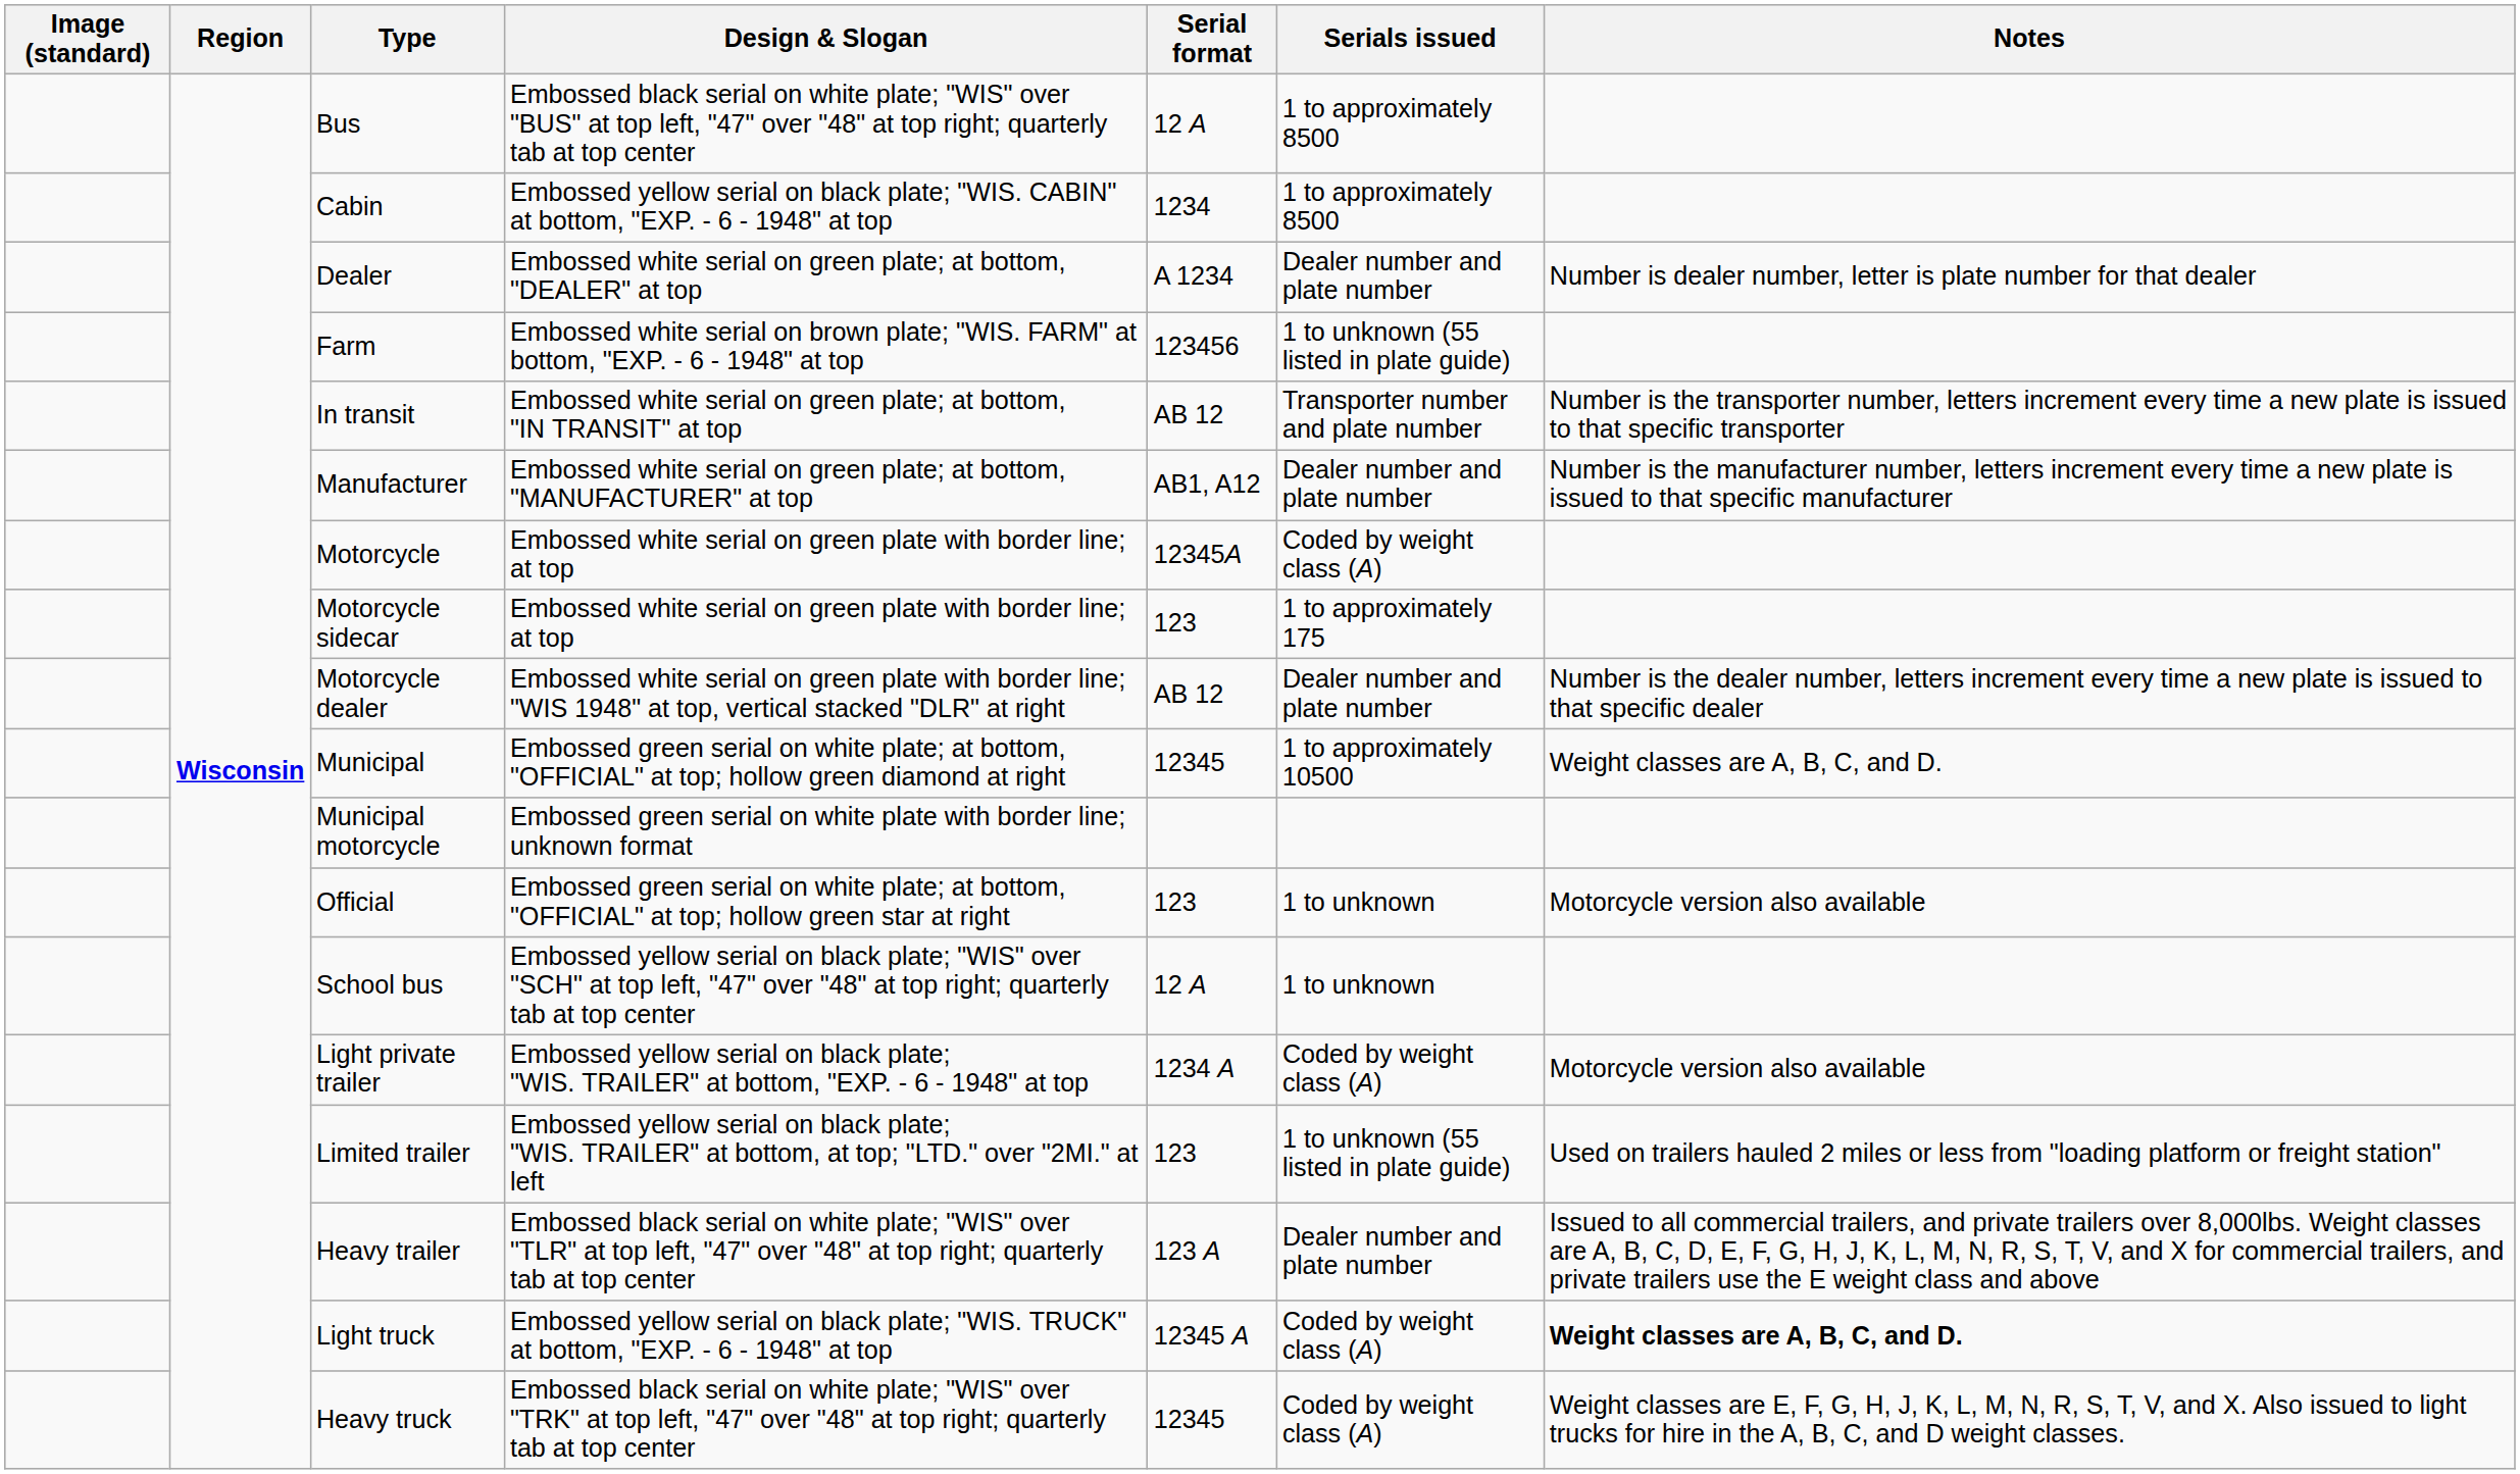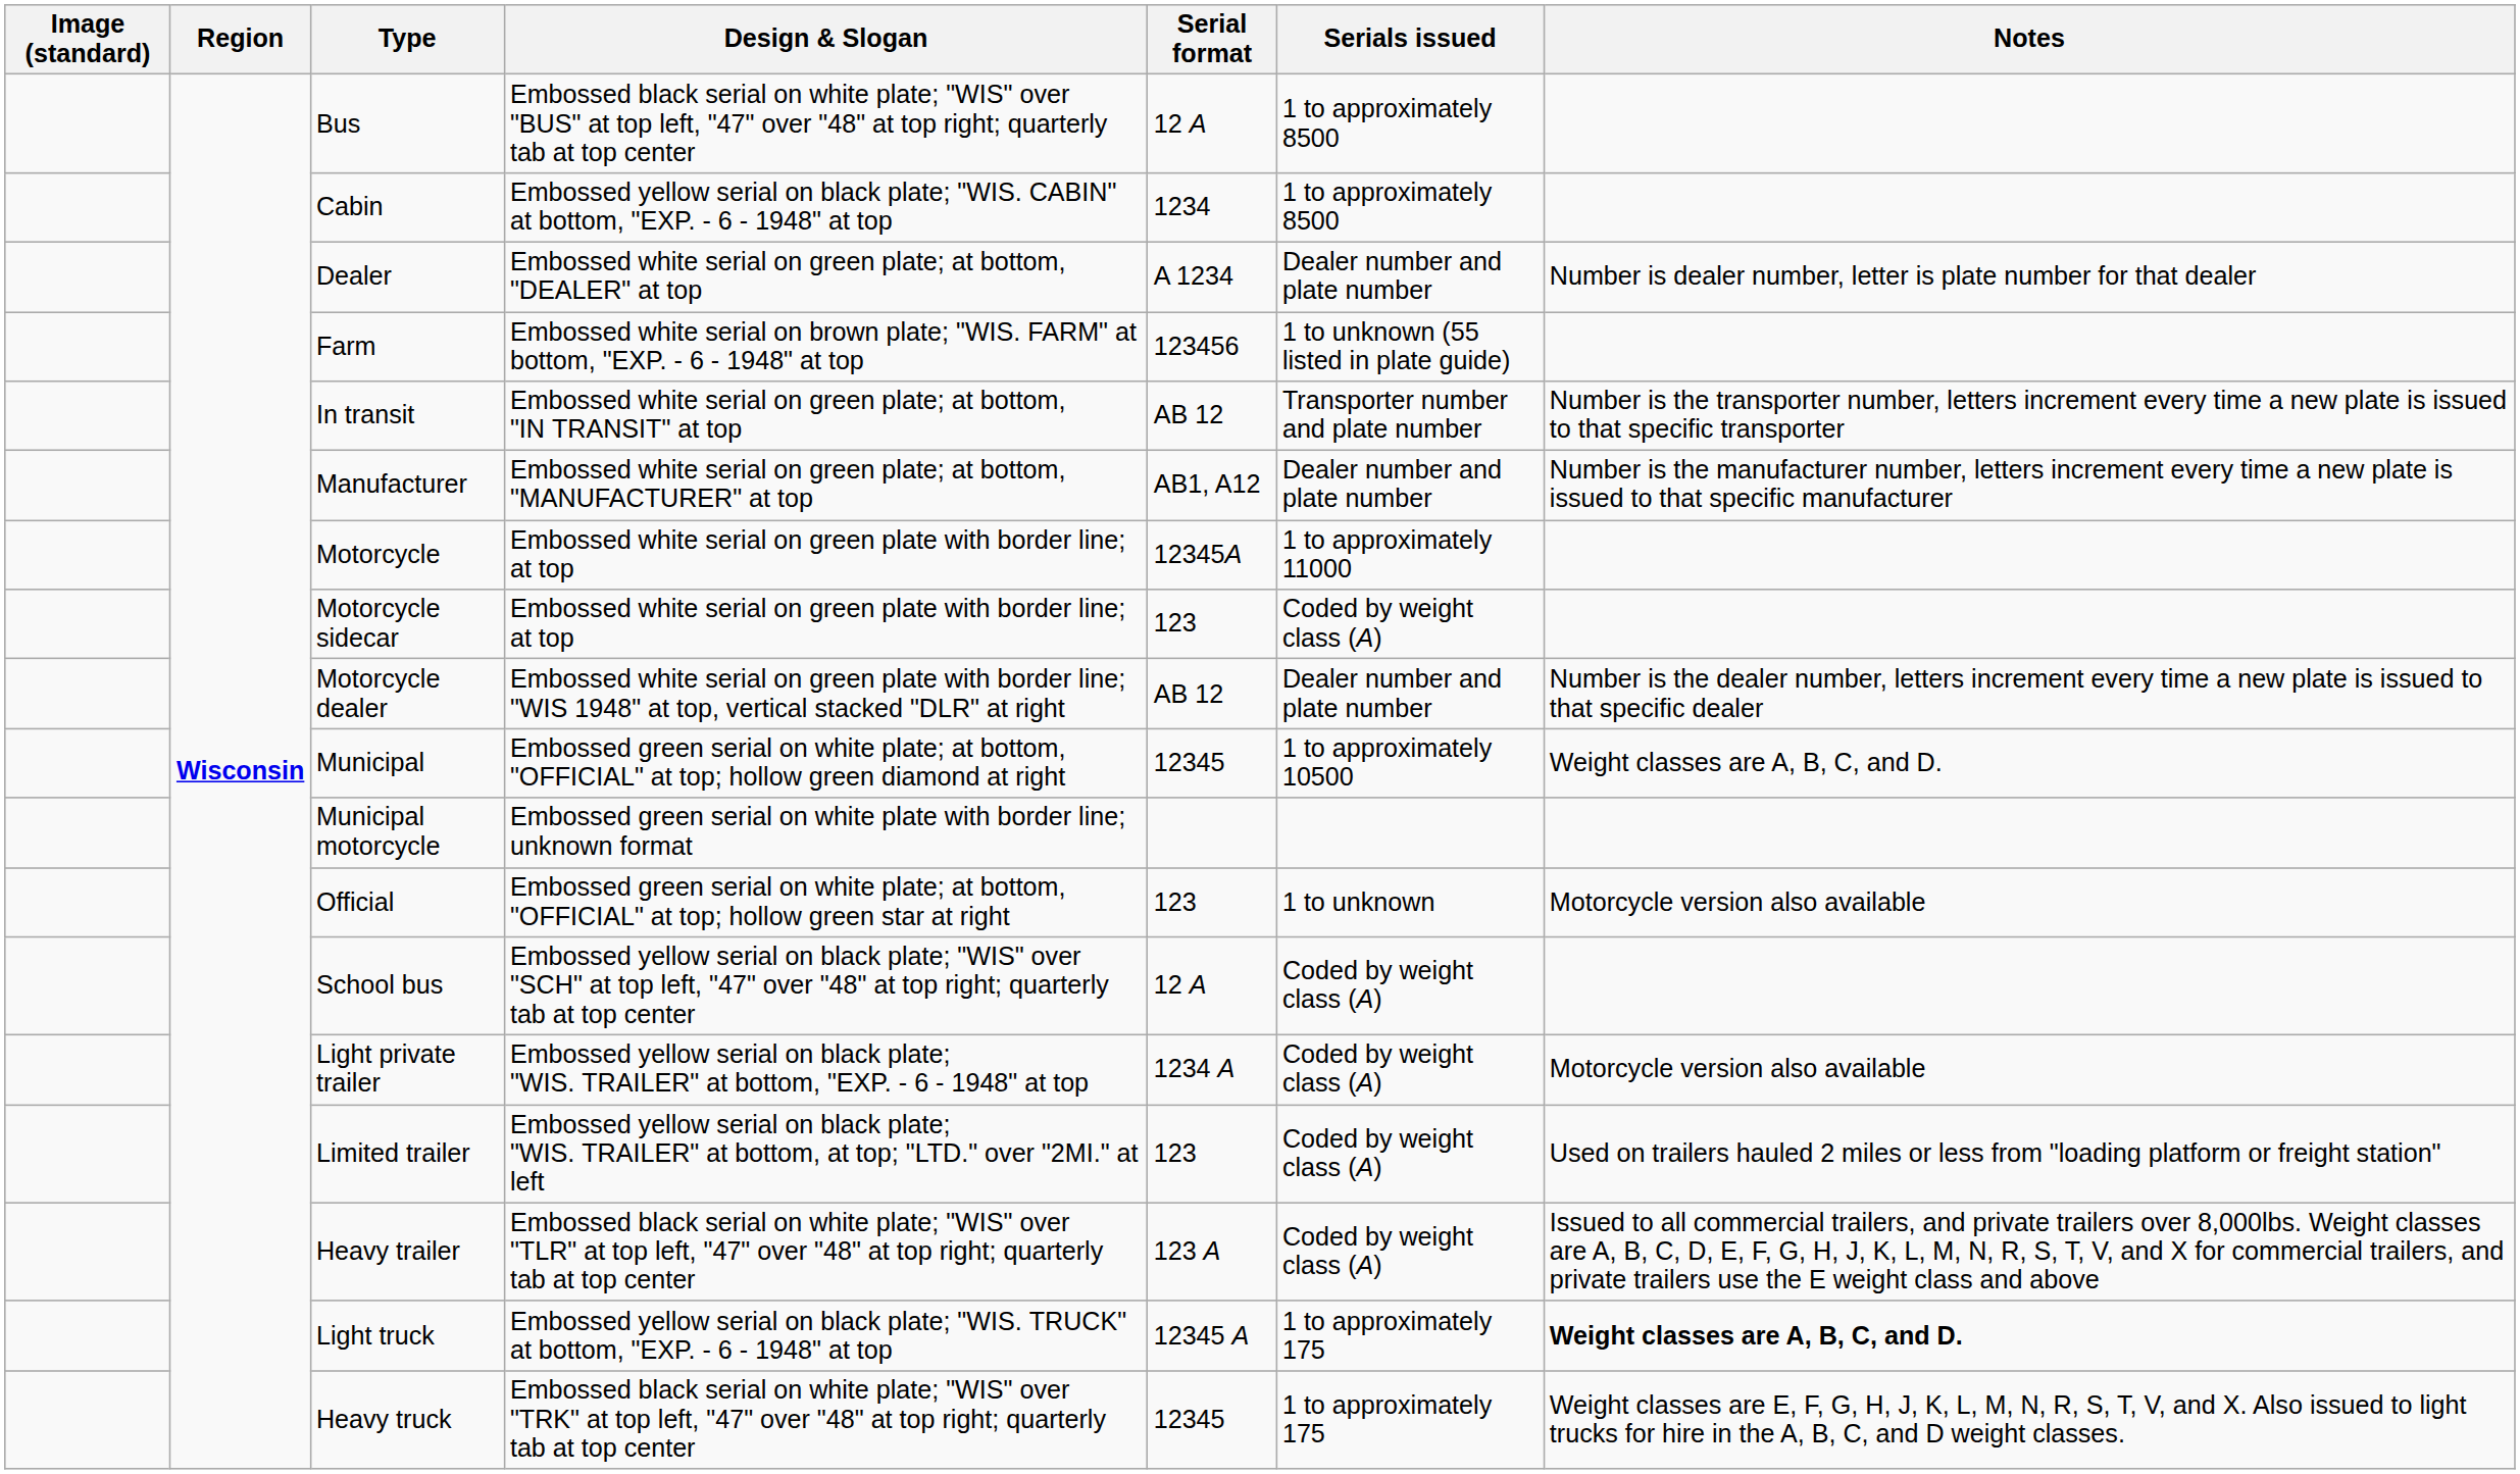Motorcycle | Serials issued: Coded by weight class (A) -> 1 to approximately 11000
Motorcycle sidecar | Serials issued: 1 to approximately 175 -> Coded by weight class (A)
School bus | Serials issued: 1 to unknown -> Coded by weight class (A)
Limited trailer | Serials issued: 1 to unknown (55 listed in plate guide) -> Coded by weight class (A)
Heavy trailer | Serials issued: Dealer number and plate number -> Coded by weight class (A)
Light truck | Serials issued: Coded by weight class (A) -> 1 to approximately 175
Heavy truck | Serials issued: Coded by weight class (A) -> 1 to approximately 175
